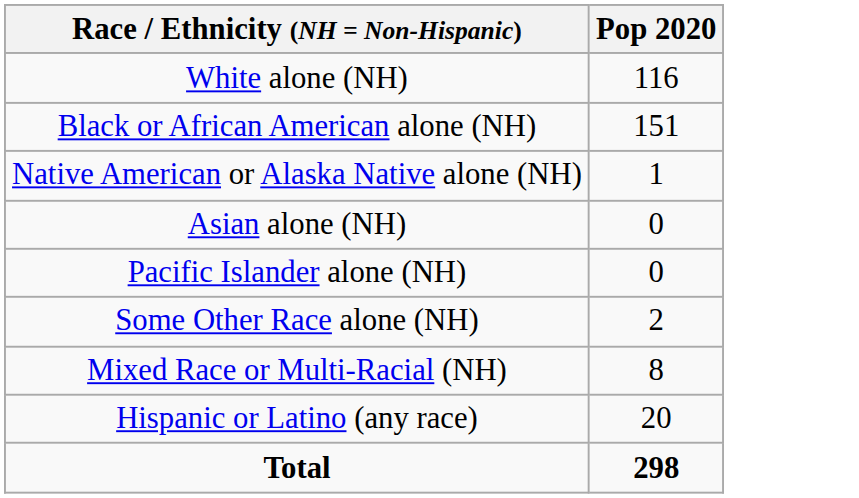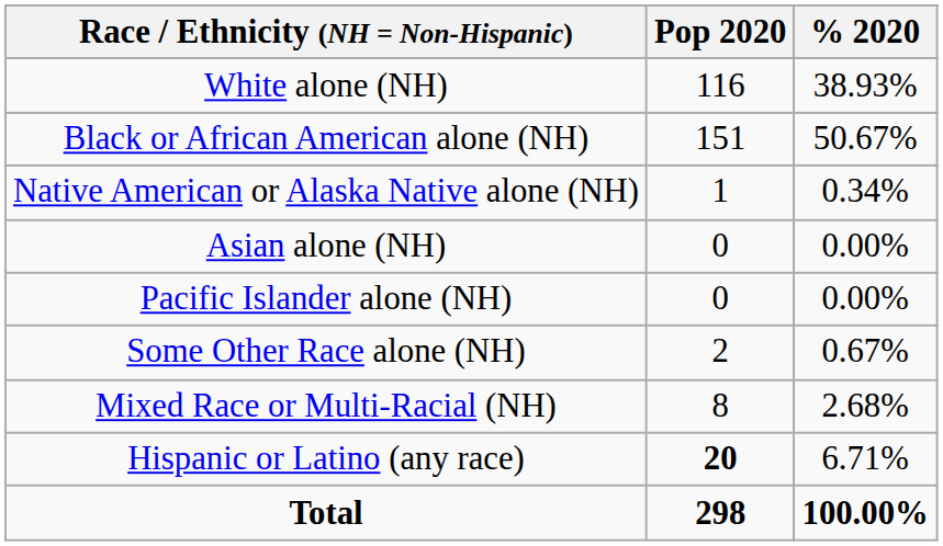+ column: % 2020 | 38.93% | 50.67% | 0.34% | 0.00% | 0.00% | 0.67% | 2.68% | 6.71% | 100.00%
Hispanic or Latino (any race) | Pop 2020: normal -> bold
